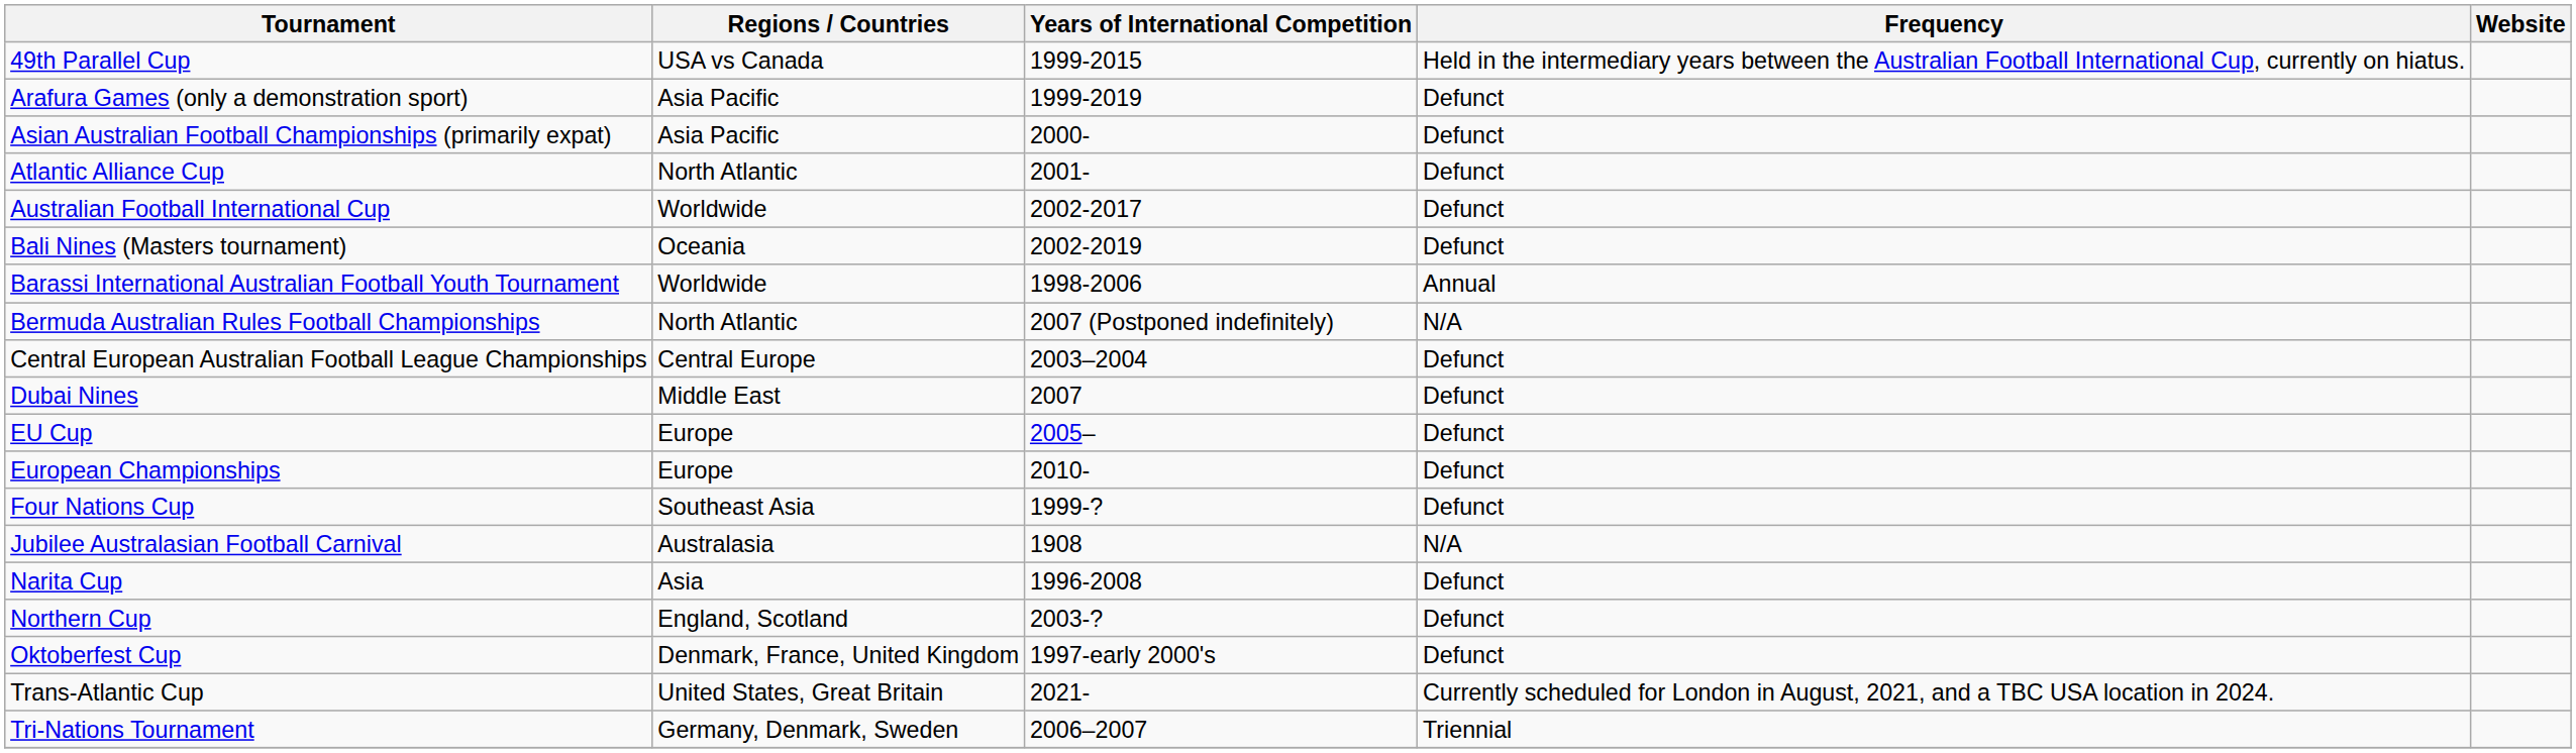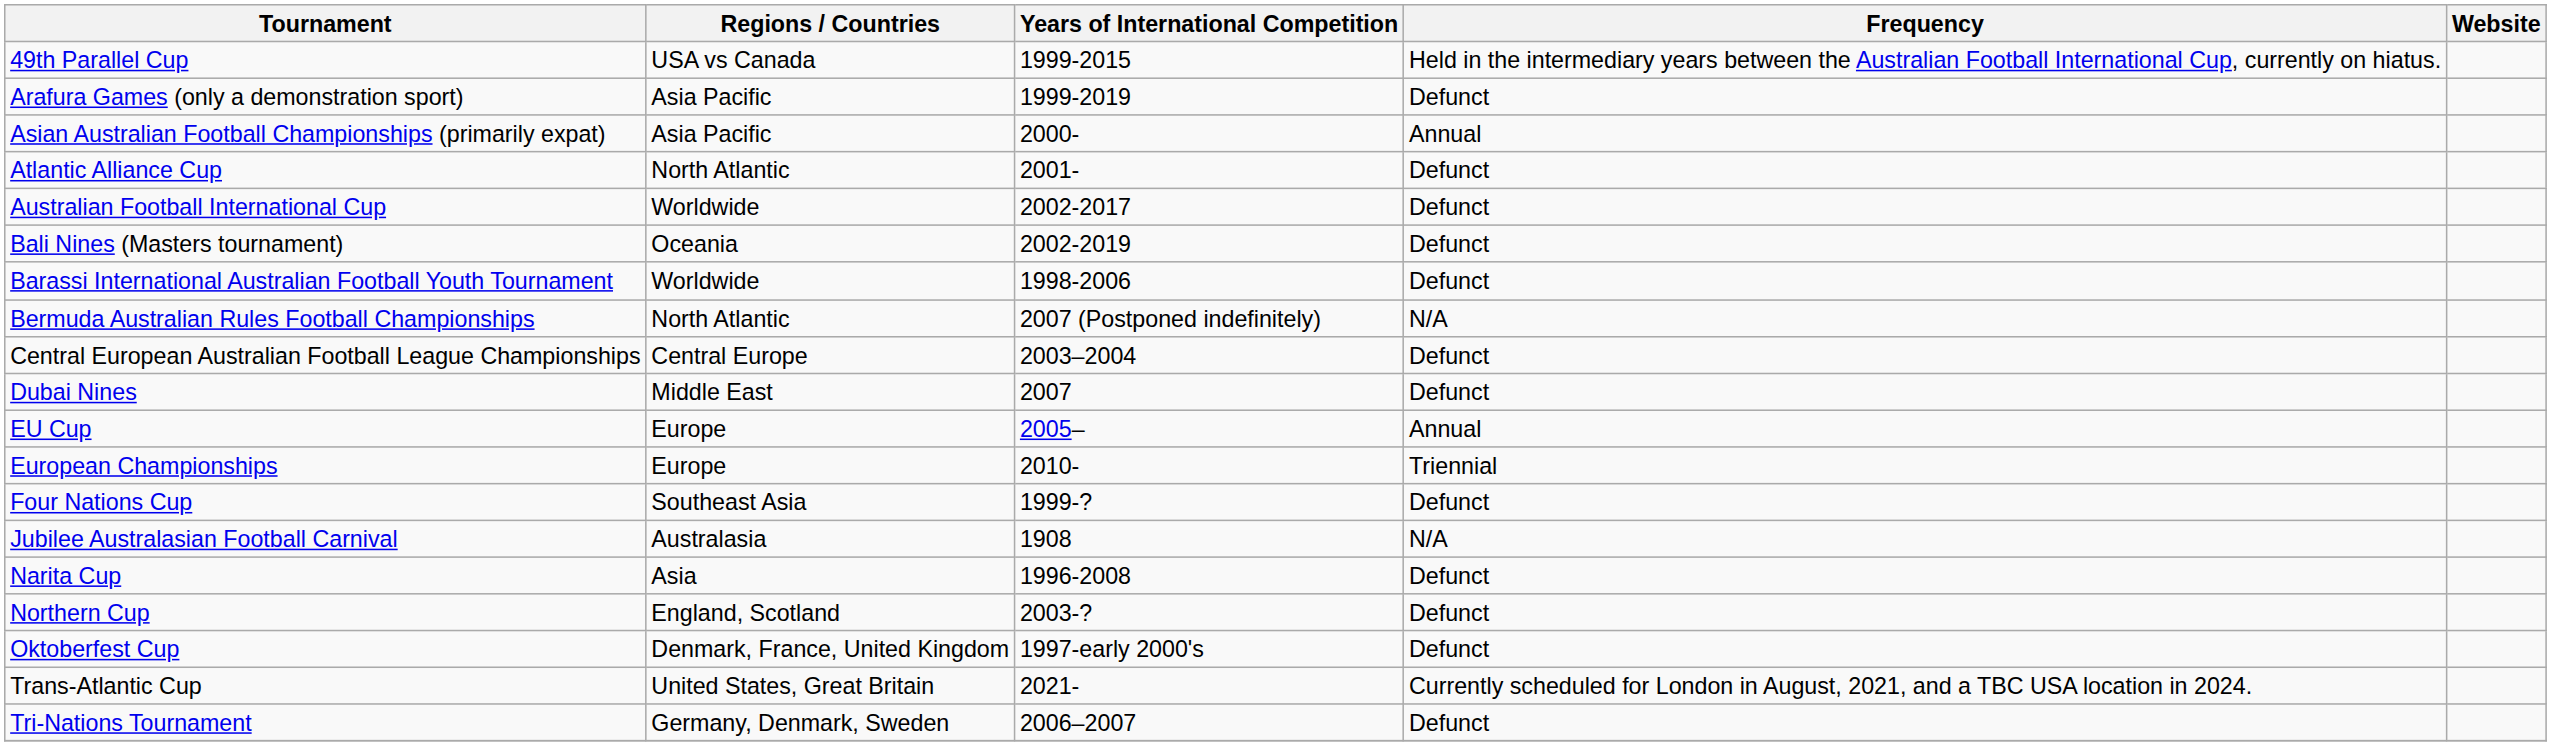Asian Australian Football Championships (primarily expat) | Frequency: Defunct -> Annual
Barassi International Australian Football Youth Tournament | Frequency: Annual -> Defunct
EU Cup | Frequency: Defunct -> Annual
European Championships | Frequency: Defunct -> Triennial
Tri-Nations Tournament | Frequency: Triennial -> Defunct
